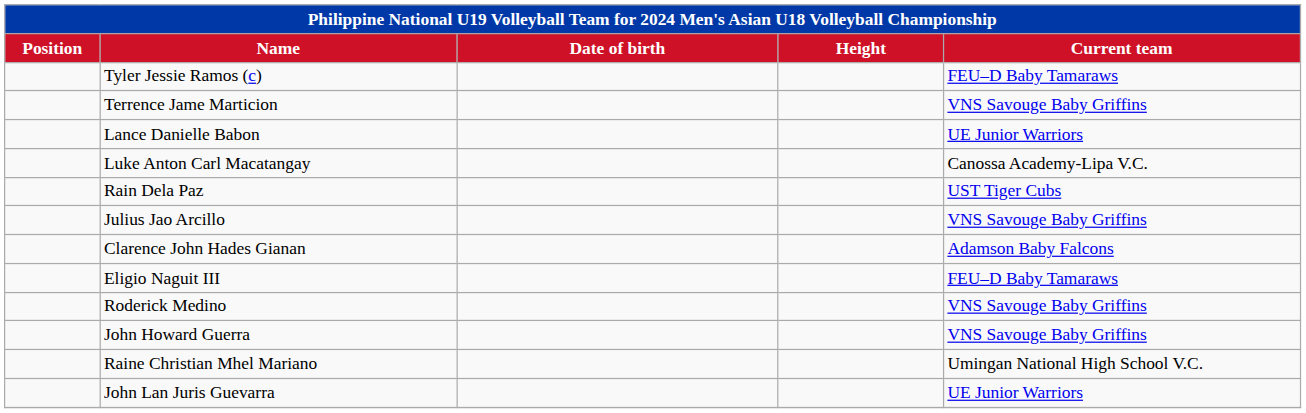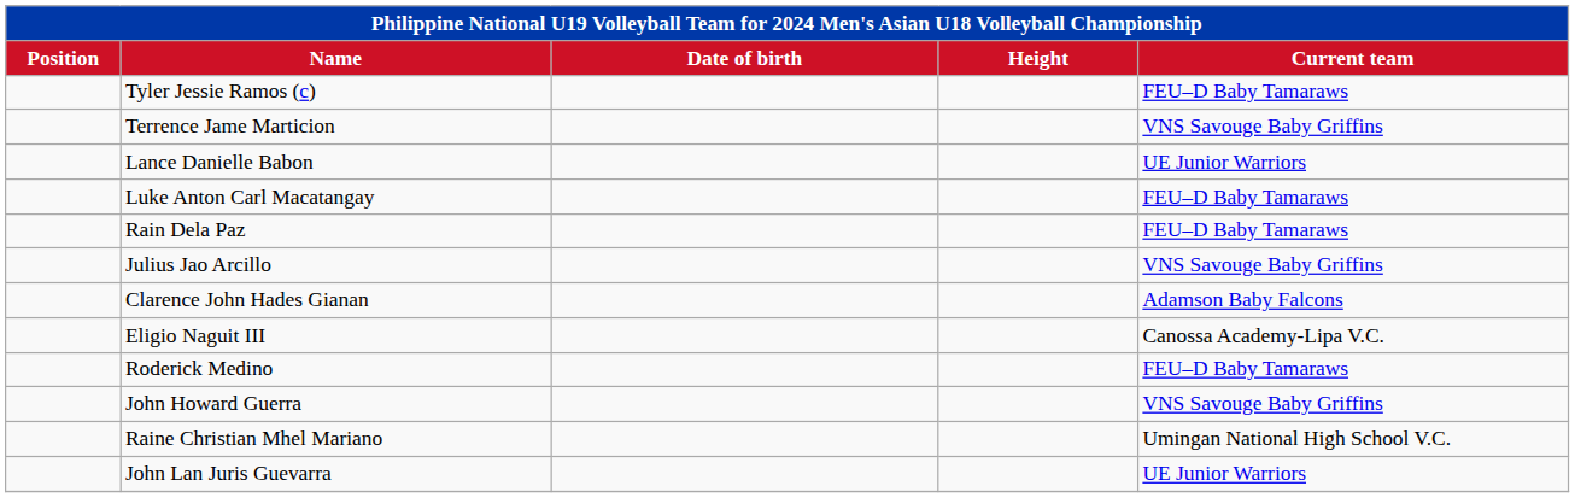Luke Anton Carl Macatangay | Current team: Canossa Academy-Lipa V.C. -> FEU–D Baby Tamaraws
Rain Dela Paz | Current team: UST Tiger Cubs -> FEU–D Baby Tamaraws
Eligio Naguit III | Current team: FEU–D Baby Tamaraws -> Canossa Academy-Lipa V.C.
Roderick Medino | Current team: VNS Savouge Baby Griffins -> FEU–D Baby Tamaraws
